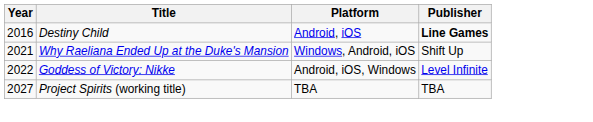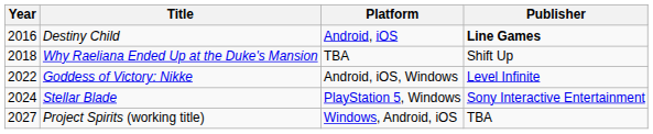Why Raeliana Ended Up at the Duke's Mansion | Year: 2021 -> 2018
Why Raeliana Ended Up at the Duke's Mansion | Platform: Windows, Android, iOS -> TBA
+ row: 2024 | Stellar Blade | PlayStation 5, Windows | Sony Interactive Entertainment
Project Spirits (working title) | Platform: TBA -> Windows, Android, iOS
